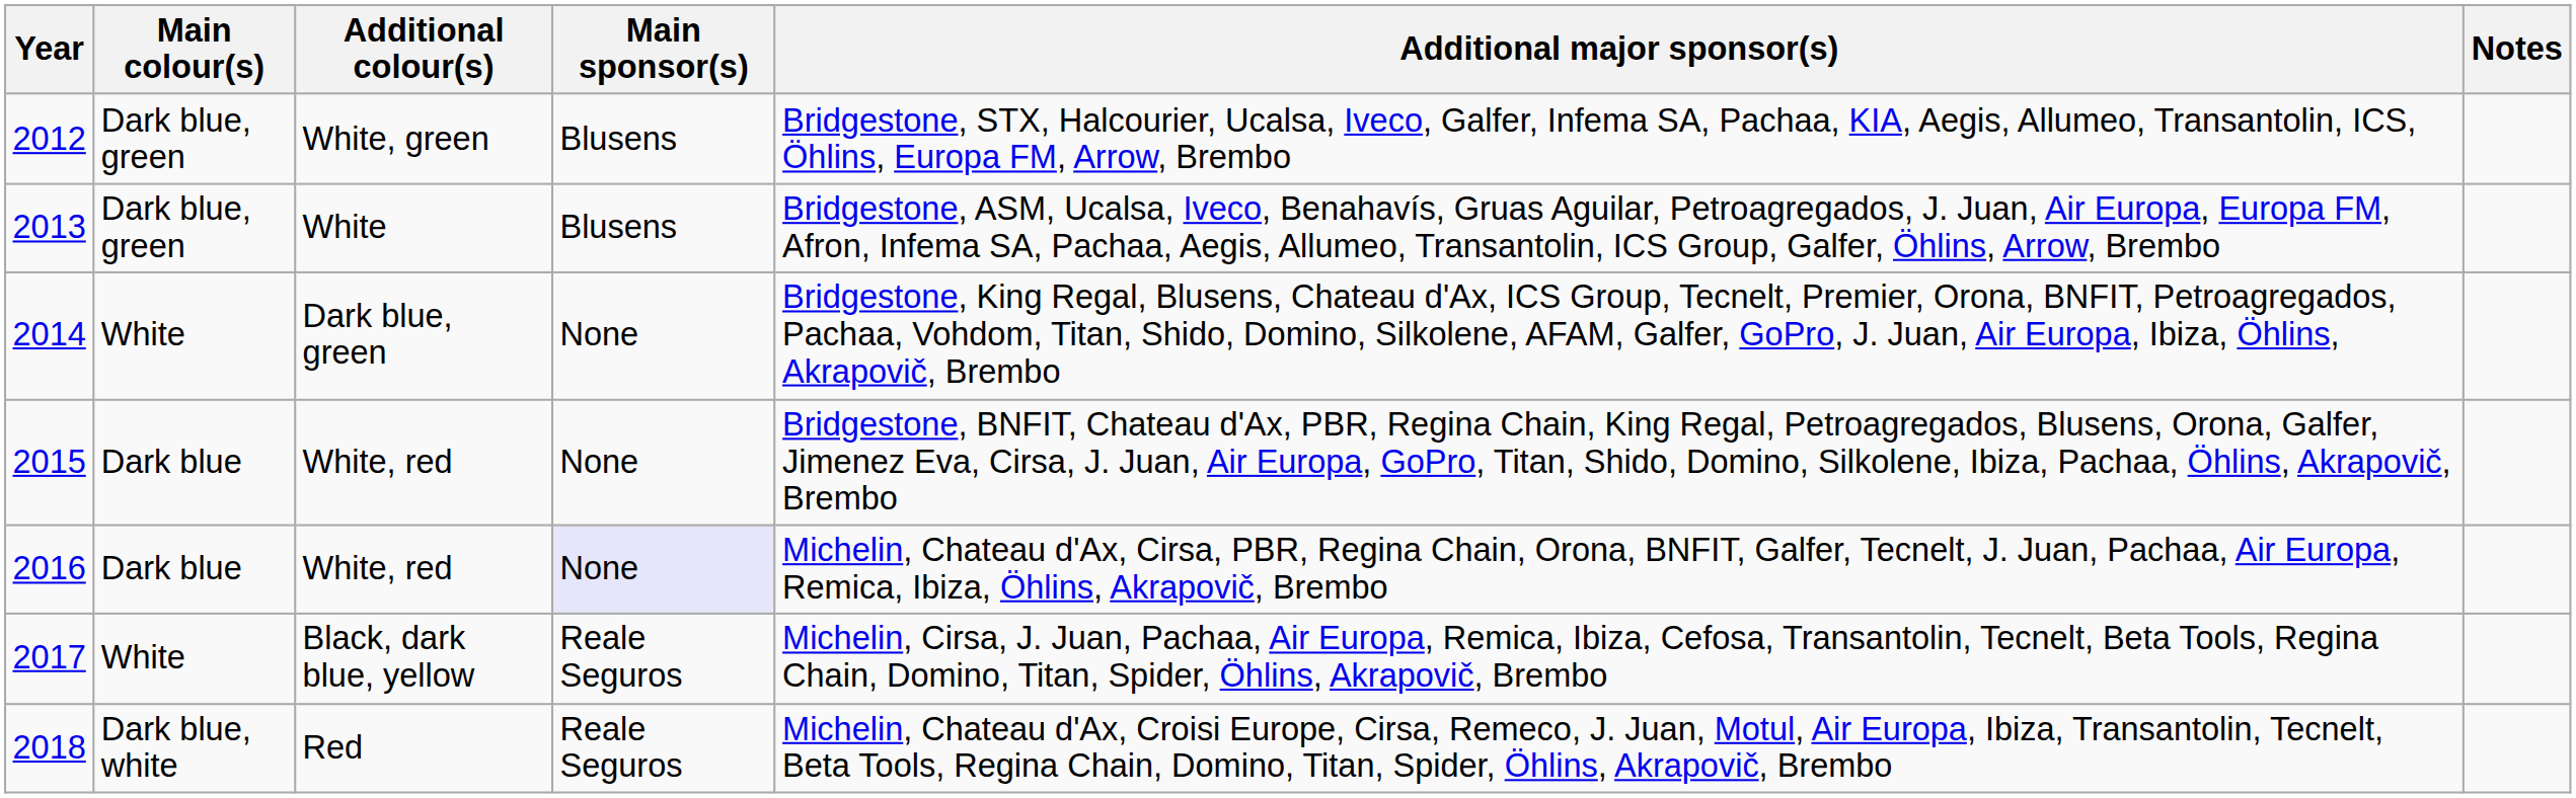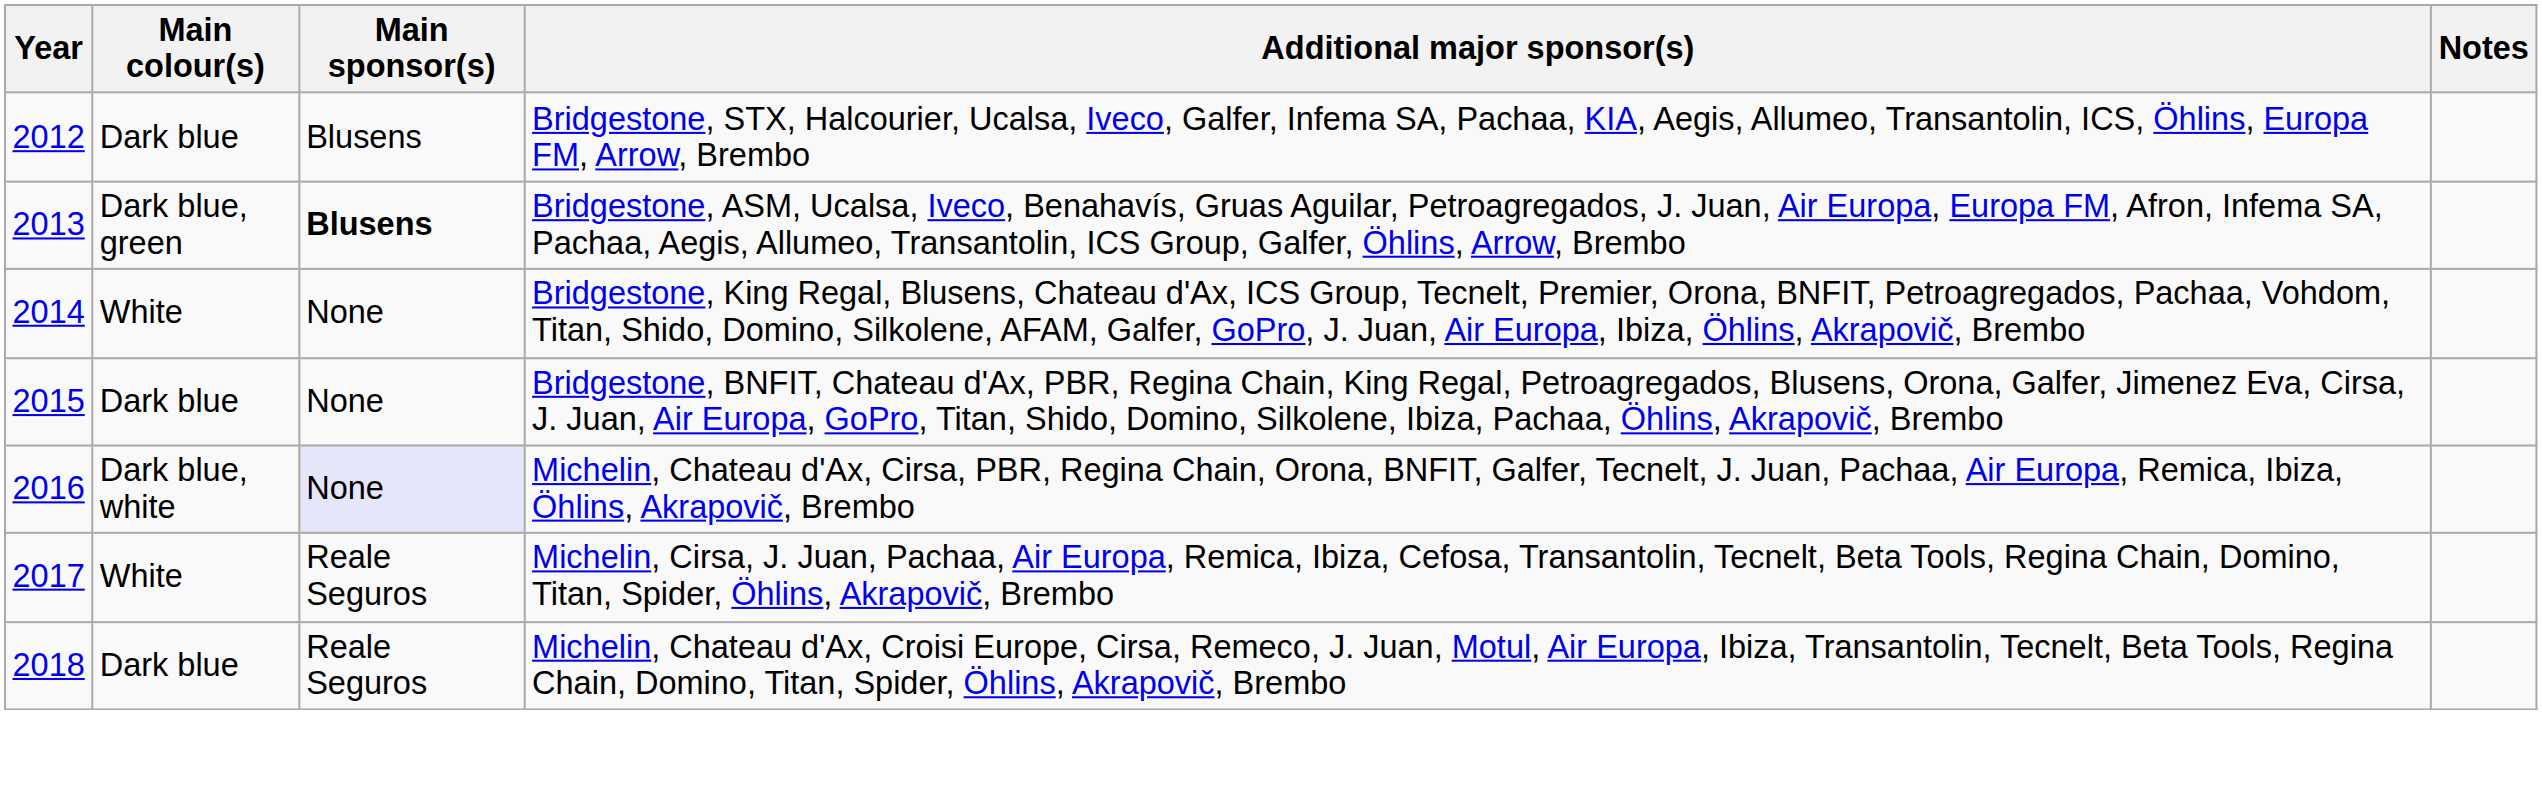- column: Additional colour(s) | White, green | White | Dark blue, green | White, red | White, red | Black, dark blue, yellow | Red
2012 | Main colour(s): Dark blue, green -> Dark blue
2013 | Main sponsor(s): normal -> bold
2016 | Main colour(s): Dark blue -> Dark blue, white
2018 | Main colour(s): Dark blue, white -> Dark blue
